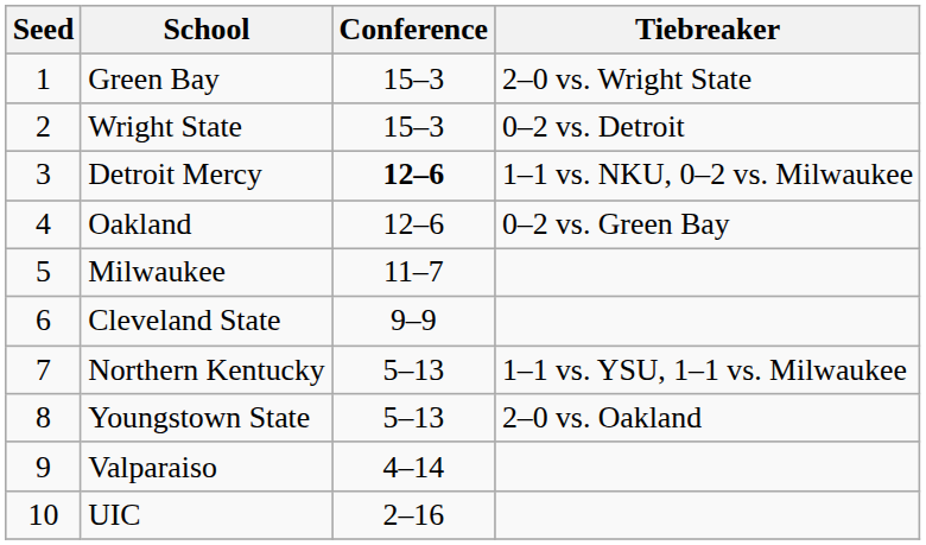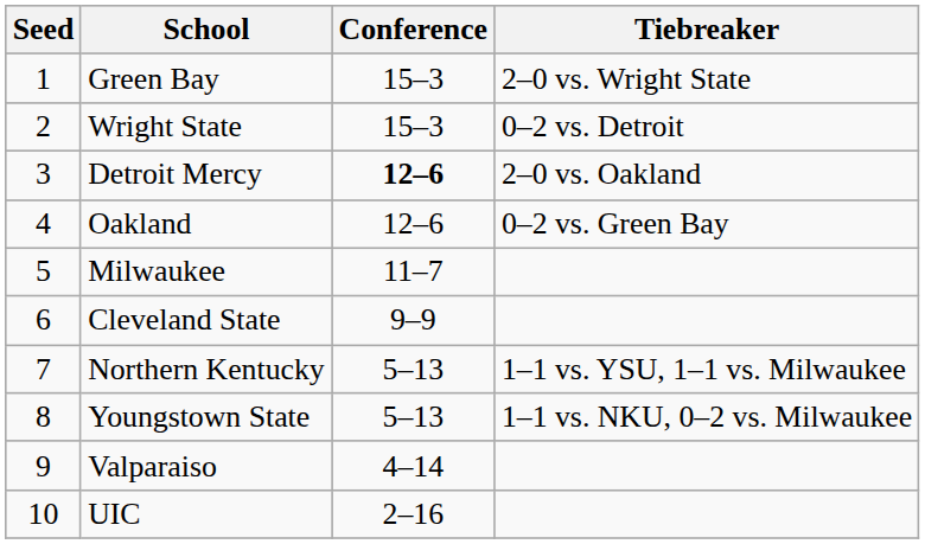Detroit Mercy | Tiebreaker: 1–1 vs. NKU, 0–2 vs. Milwaukee -> 2–0 vs. Oakland
Youngstown State | Tiebreaker: 2–0 vs. Oakland -> 1–1 vs. NKU, 0–2 vs. Milwaukee
